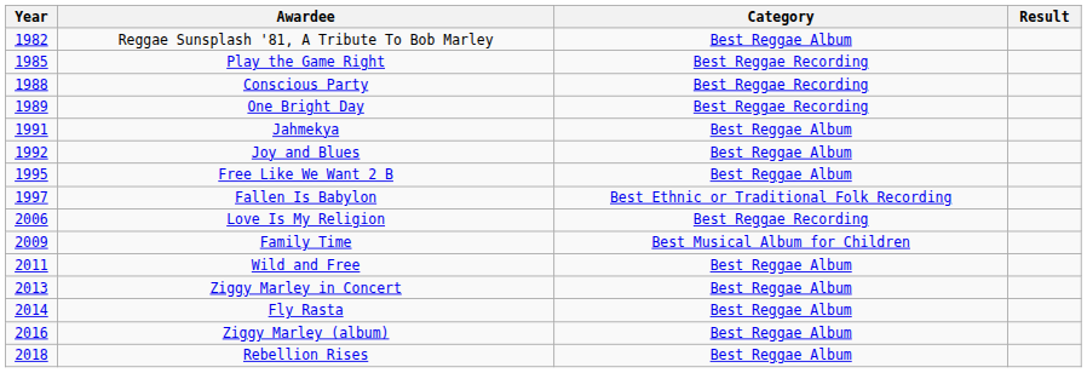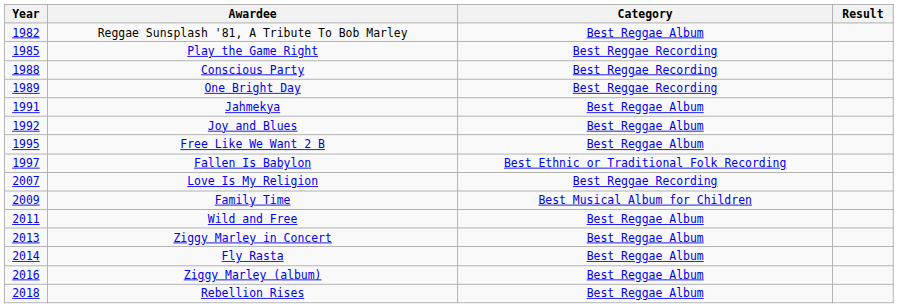Love Is My Religion | Year: 2006 -> 2007
